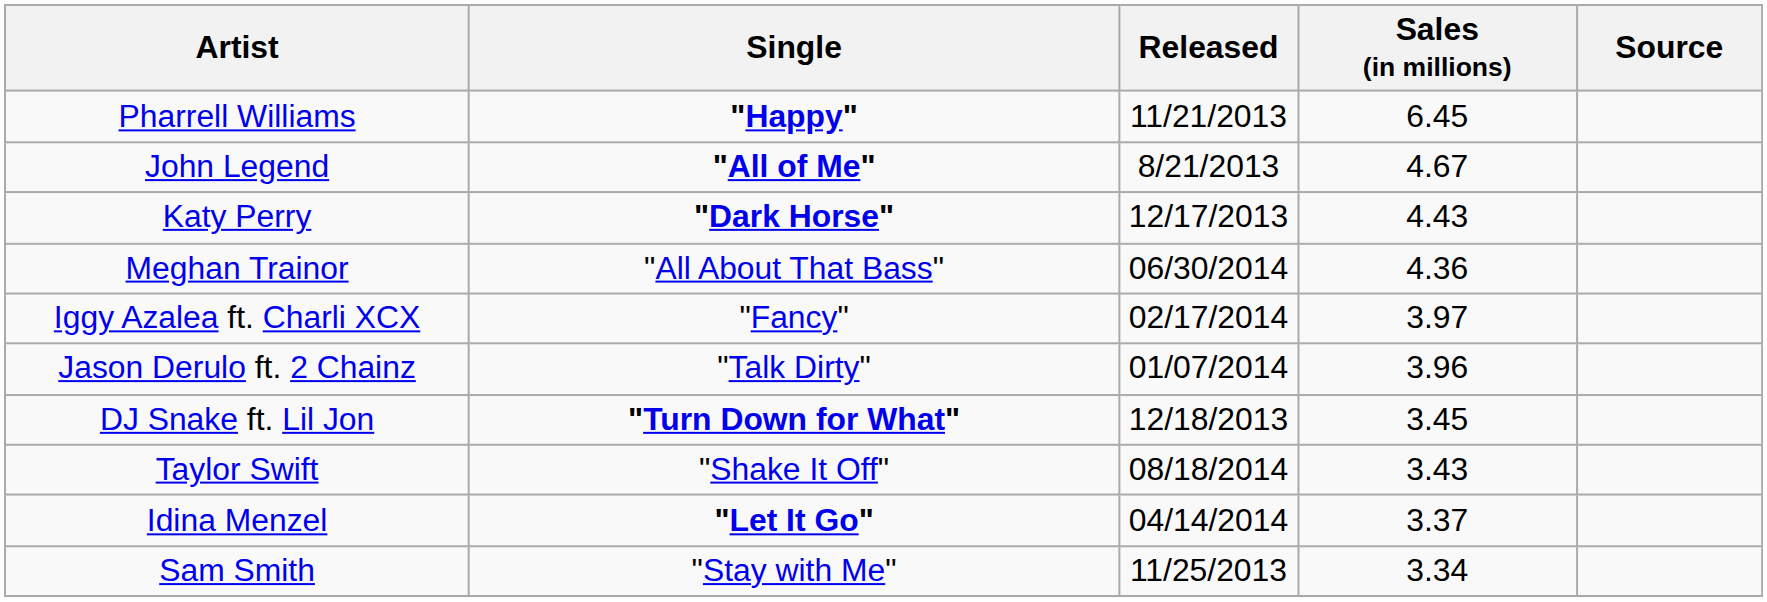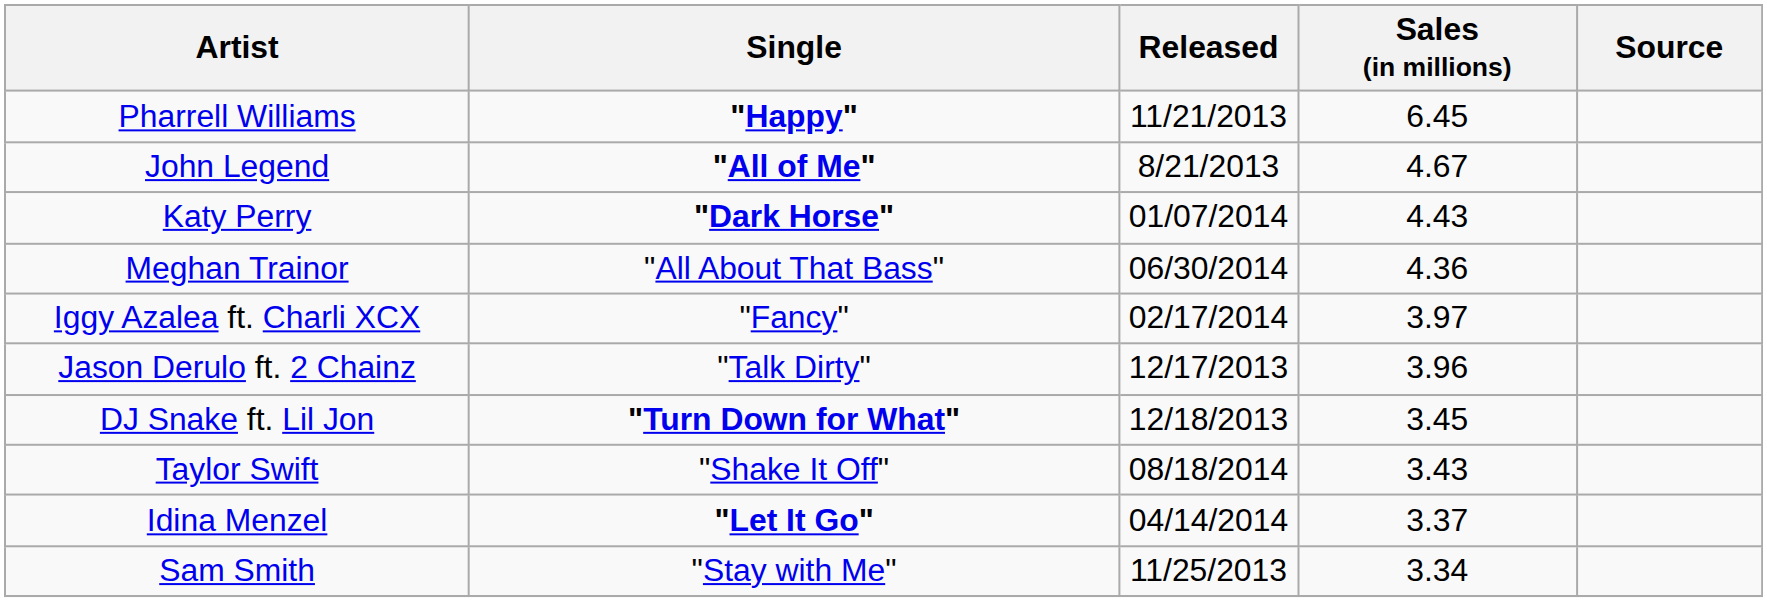Katy Perry | Released: 12/17/2013 -> 01/07/2014
Jason Derulo ft. 2 Chainz | Released: 01/07/2014 -> 12/17/2013
